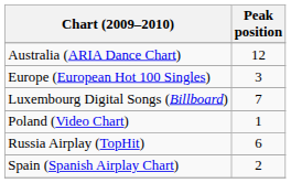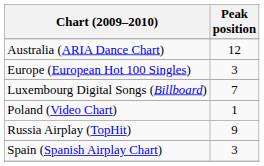Russia Airplay (TopHit) | Peak position: 6 -> 9
Spain (Spanish Airplay Chart) | Peak position: 2 -> 3
